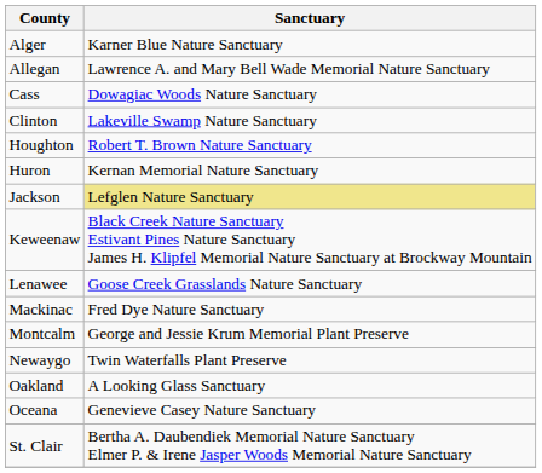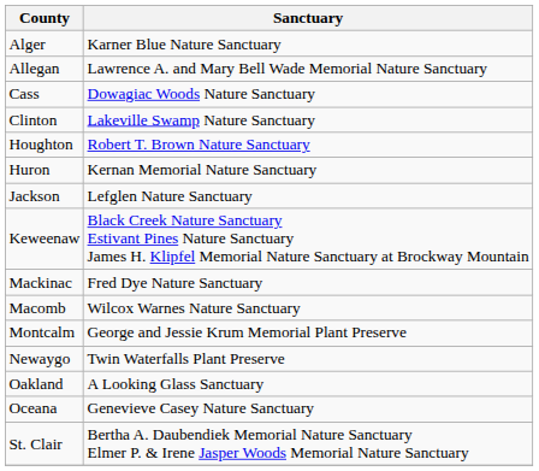Jackson | Sanctuary: khaki background -> no background
- row: Lenawee | Goose Creek Grasslands Nature Sanctuary
+ row: Macomb | Wilcox Warnes Nature Sanctuary
